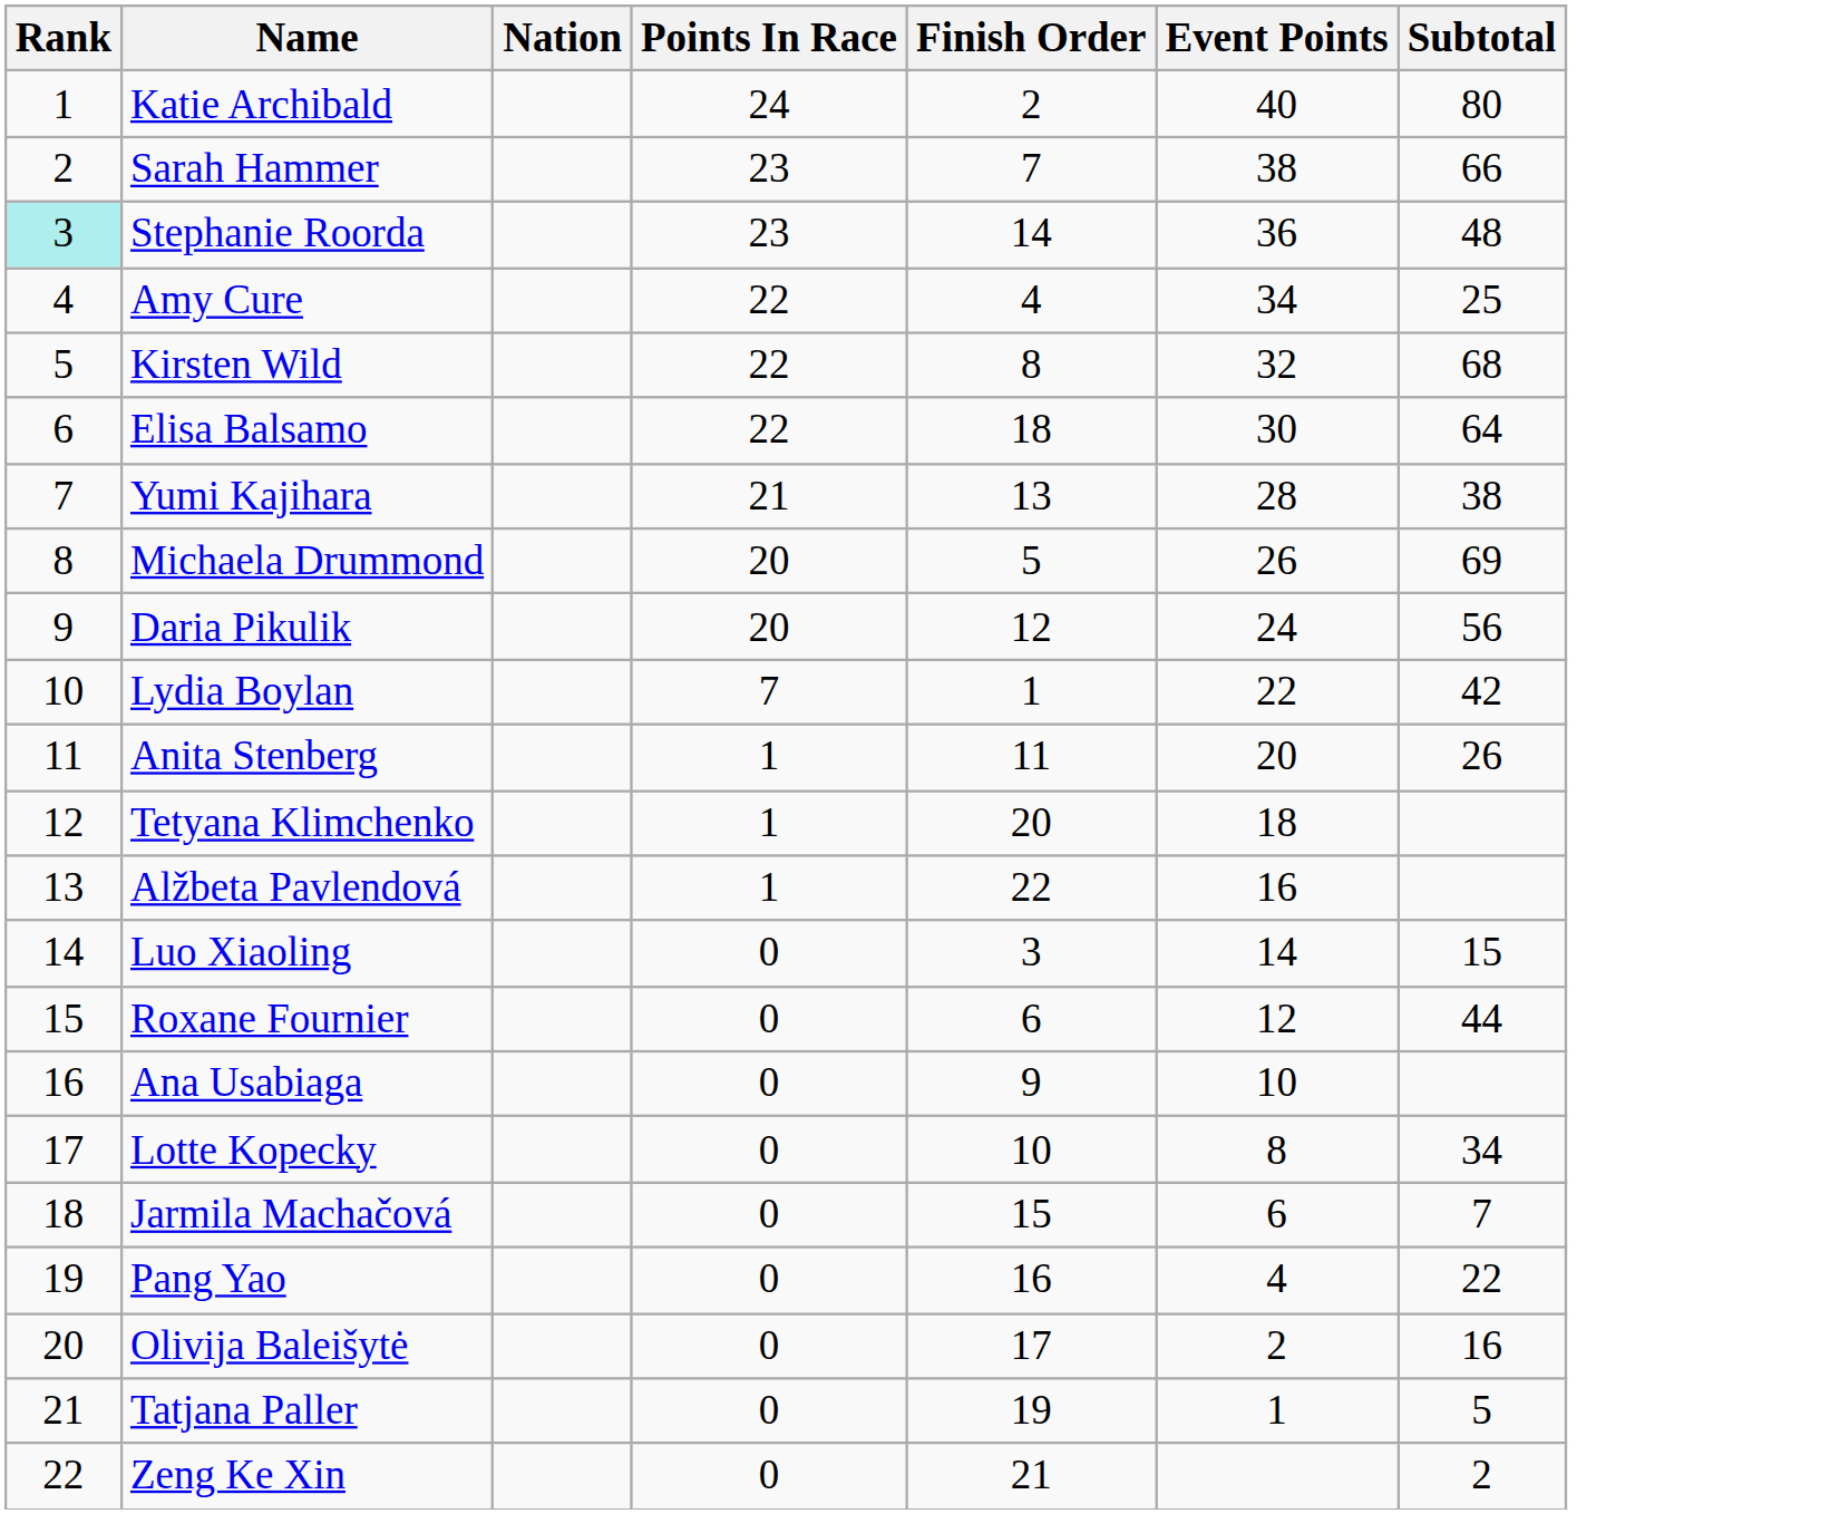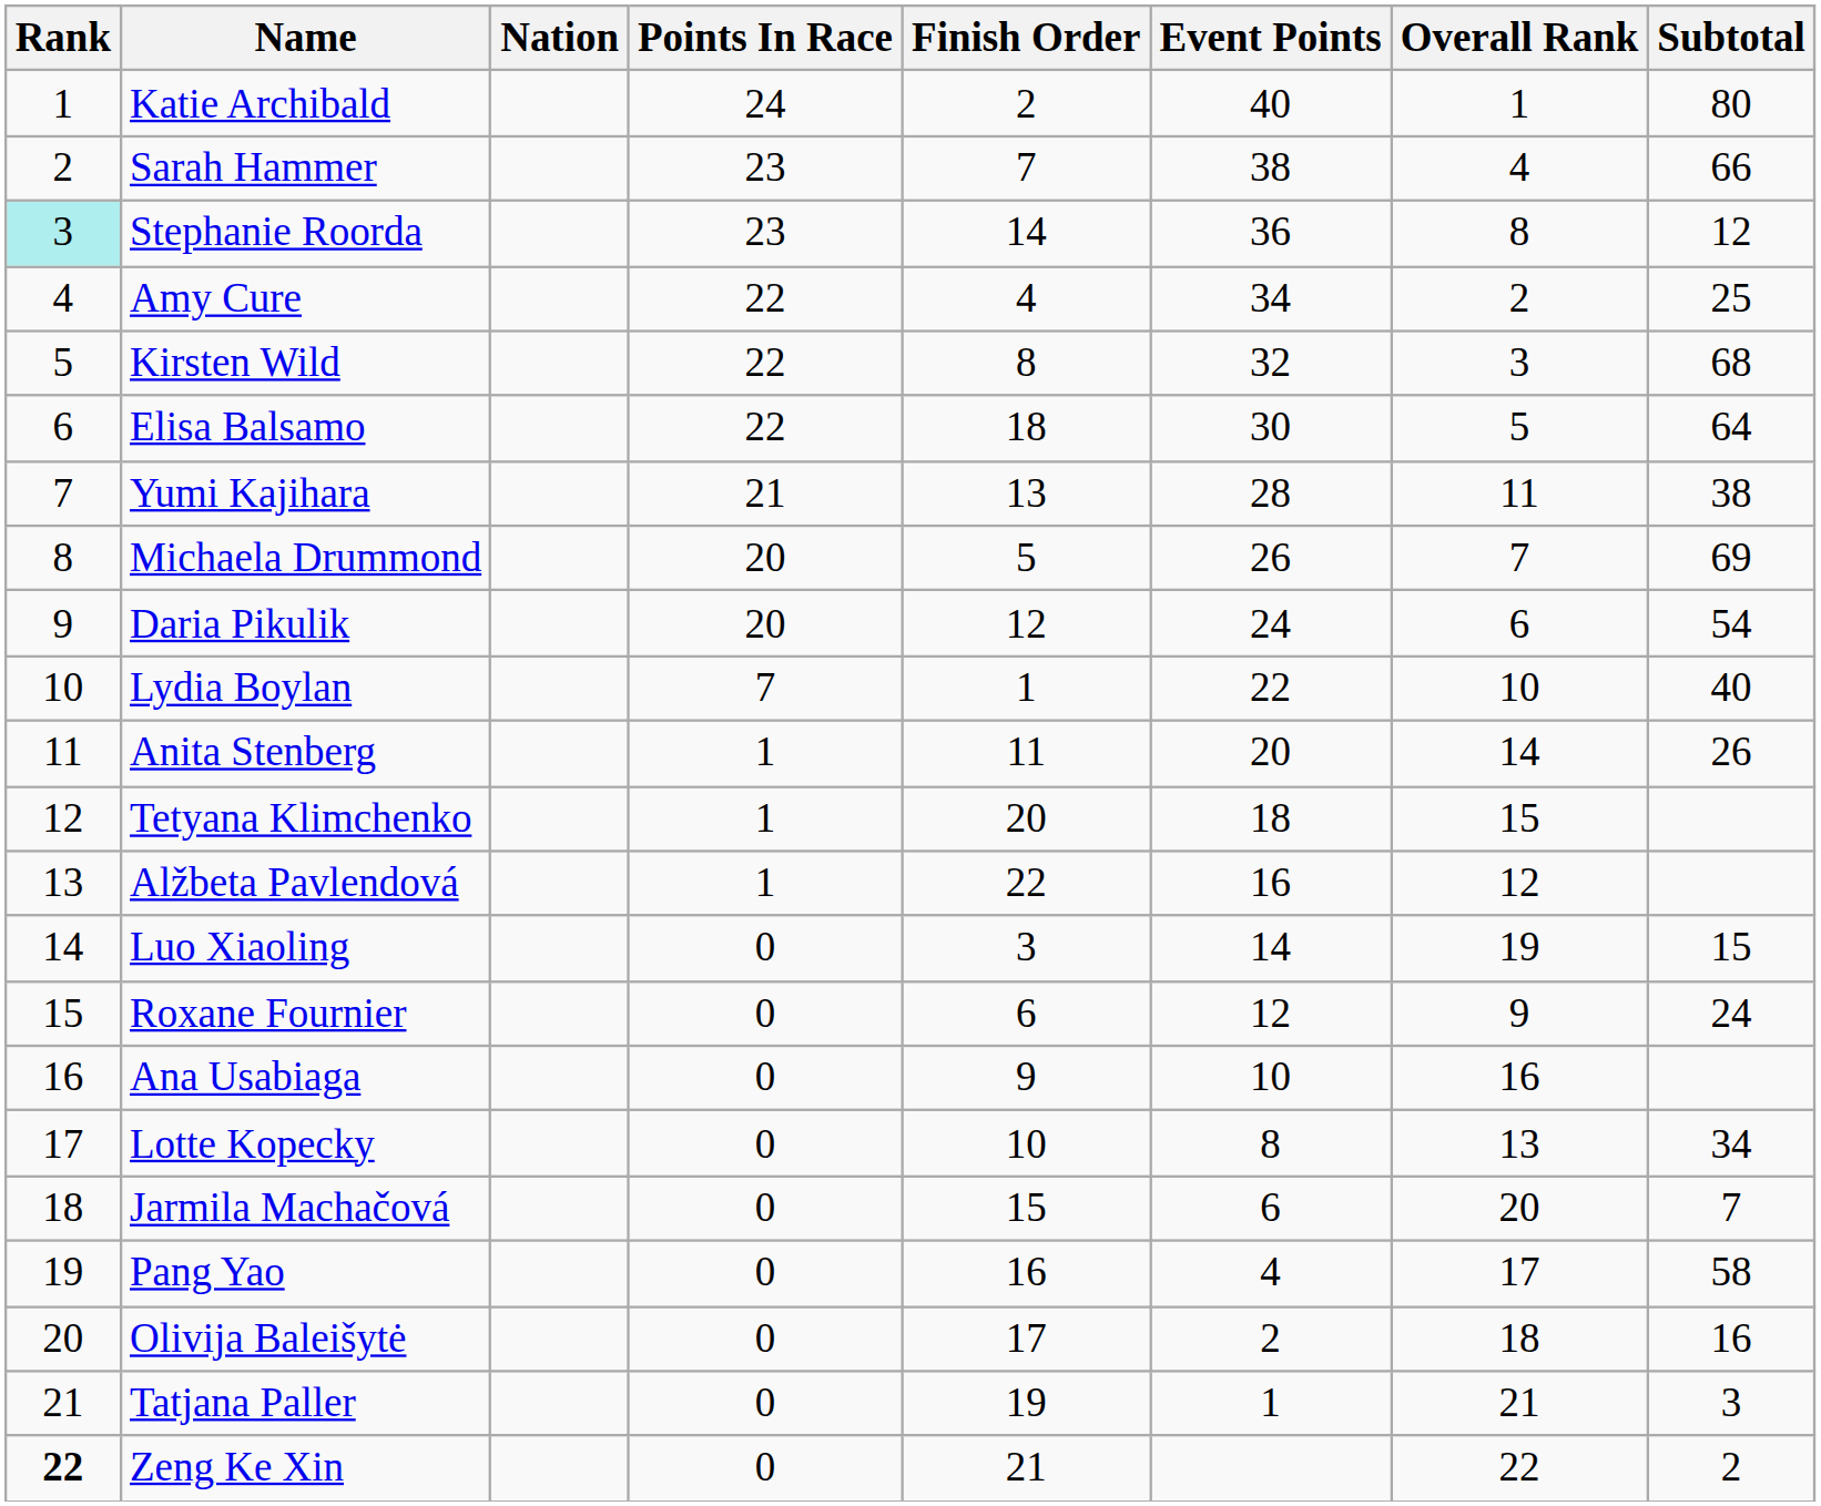+ column: Overall Rank | 1 | 4 | 8 | 2 | 3 | 5 | 11 | 7 | 6 | 10 | 14 | 15 | 12 | 19 | 9 | 16 | 13 | 20 | 17 | 18 | 21 | 22
Stephanie Roorda | Subtotal: 48 -> 12
Daria Pikulik | Subtotal: 56 -> 54
Lydia Boylan | Subtotal: 42 -> 40
Roxane Fournier | Subtotal: 44 -> 24
Pang Yao | Subtotal: 22 -> 58
Tatjana Paller | Subtotal: 5 -> 3
Zeng Ke Xin | Rank: normal -> bold
